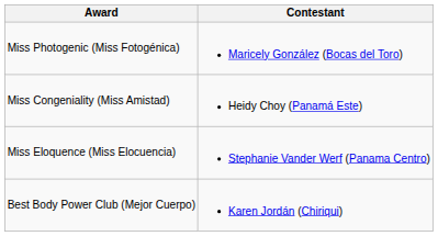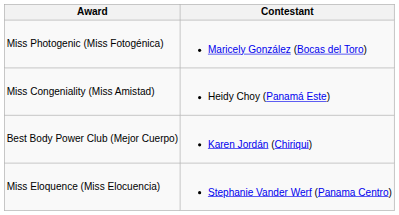rows swapped: Miss Eloquence (Miss Elocuencia) <-> Best Body Power Club (Mejor Cuerpo)
